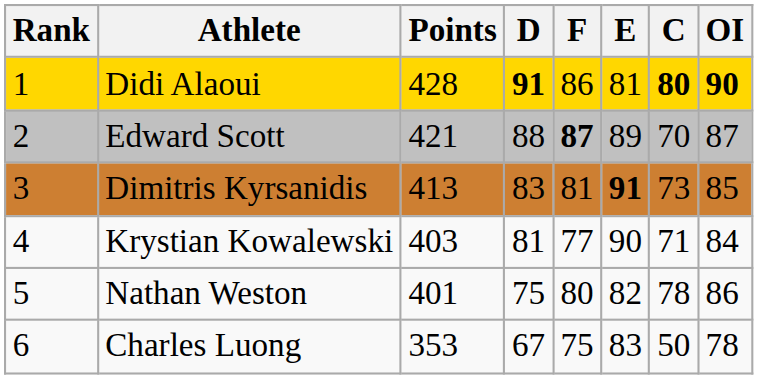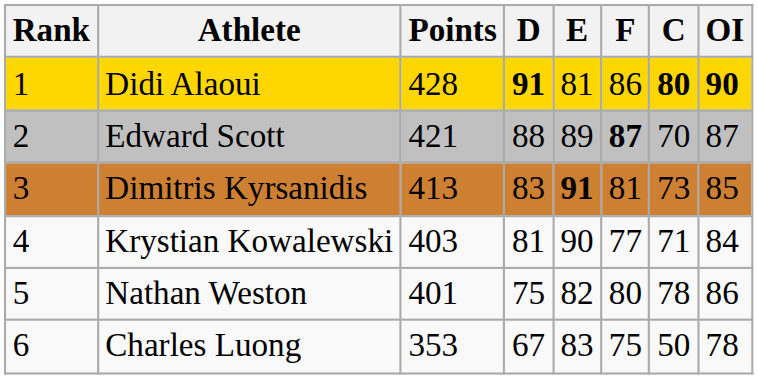columns swapped: E <-> F
